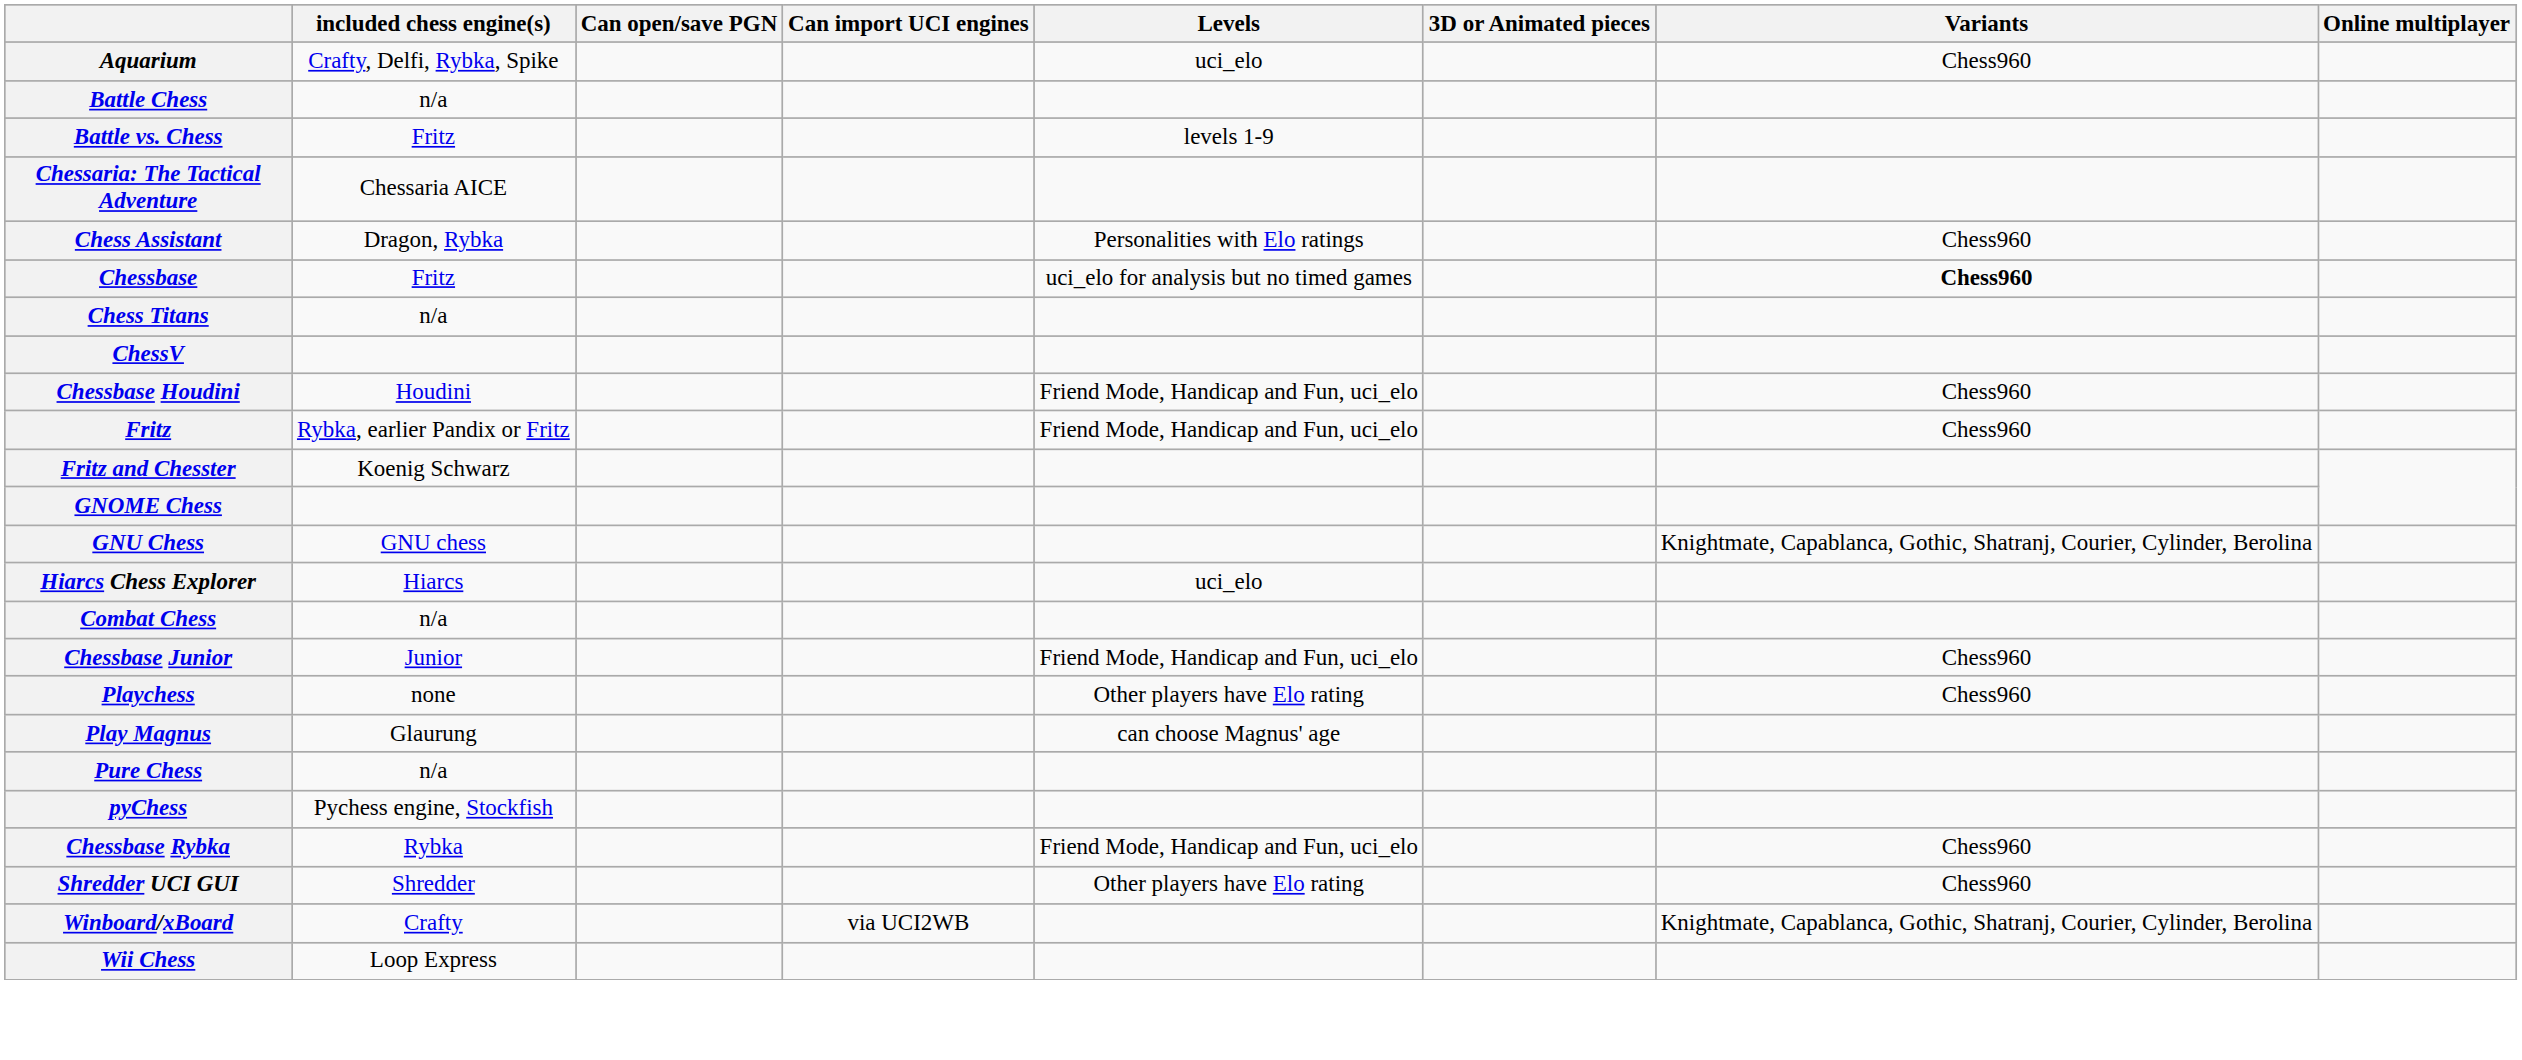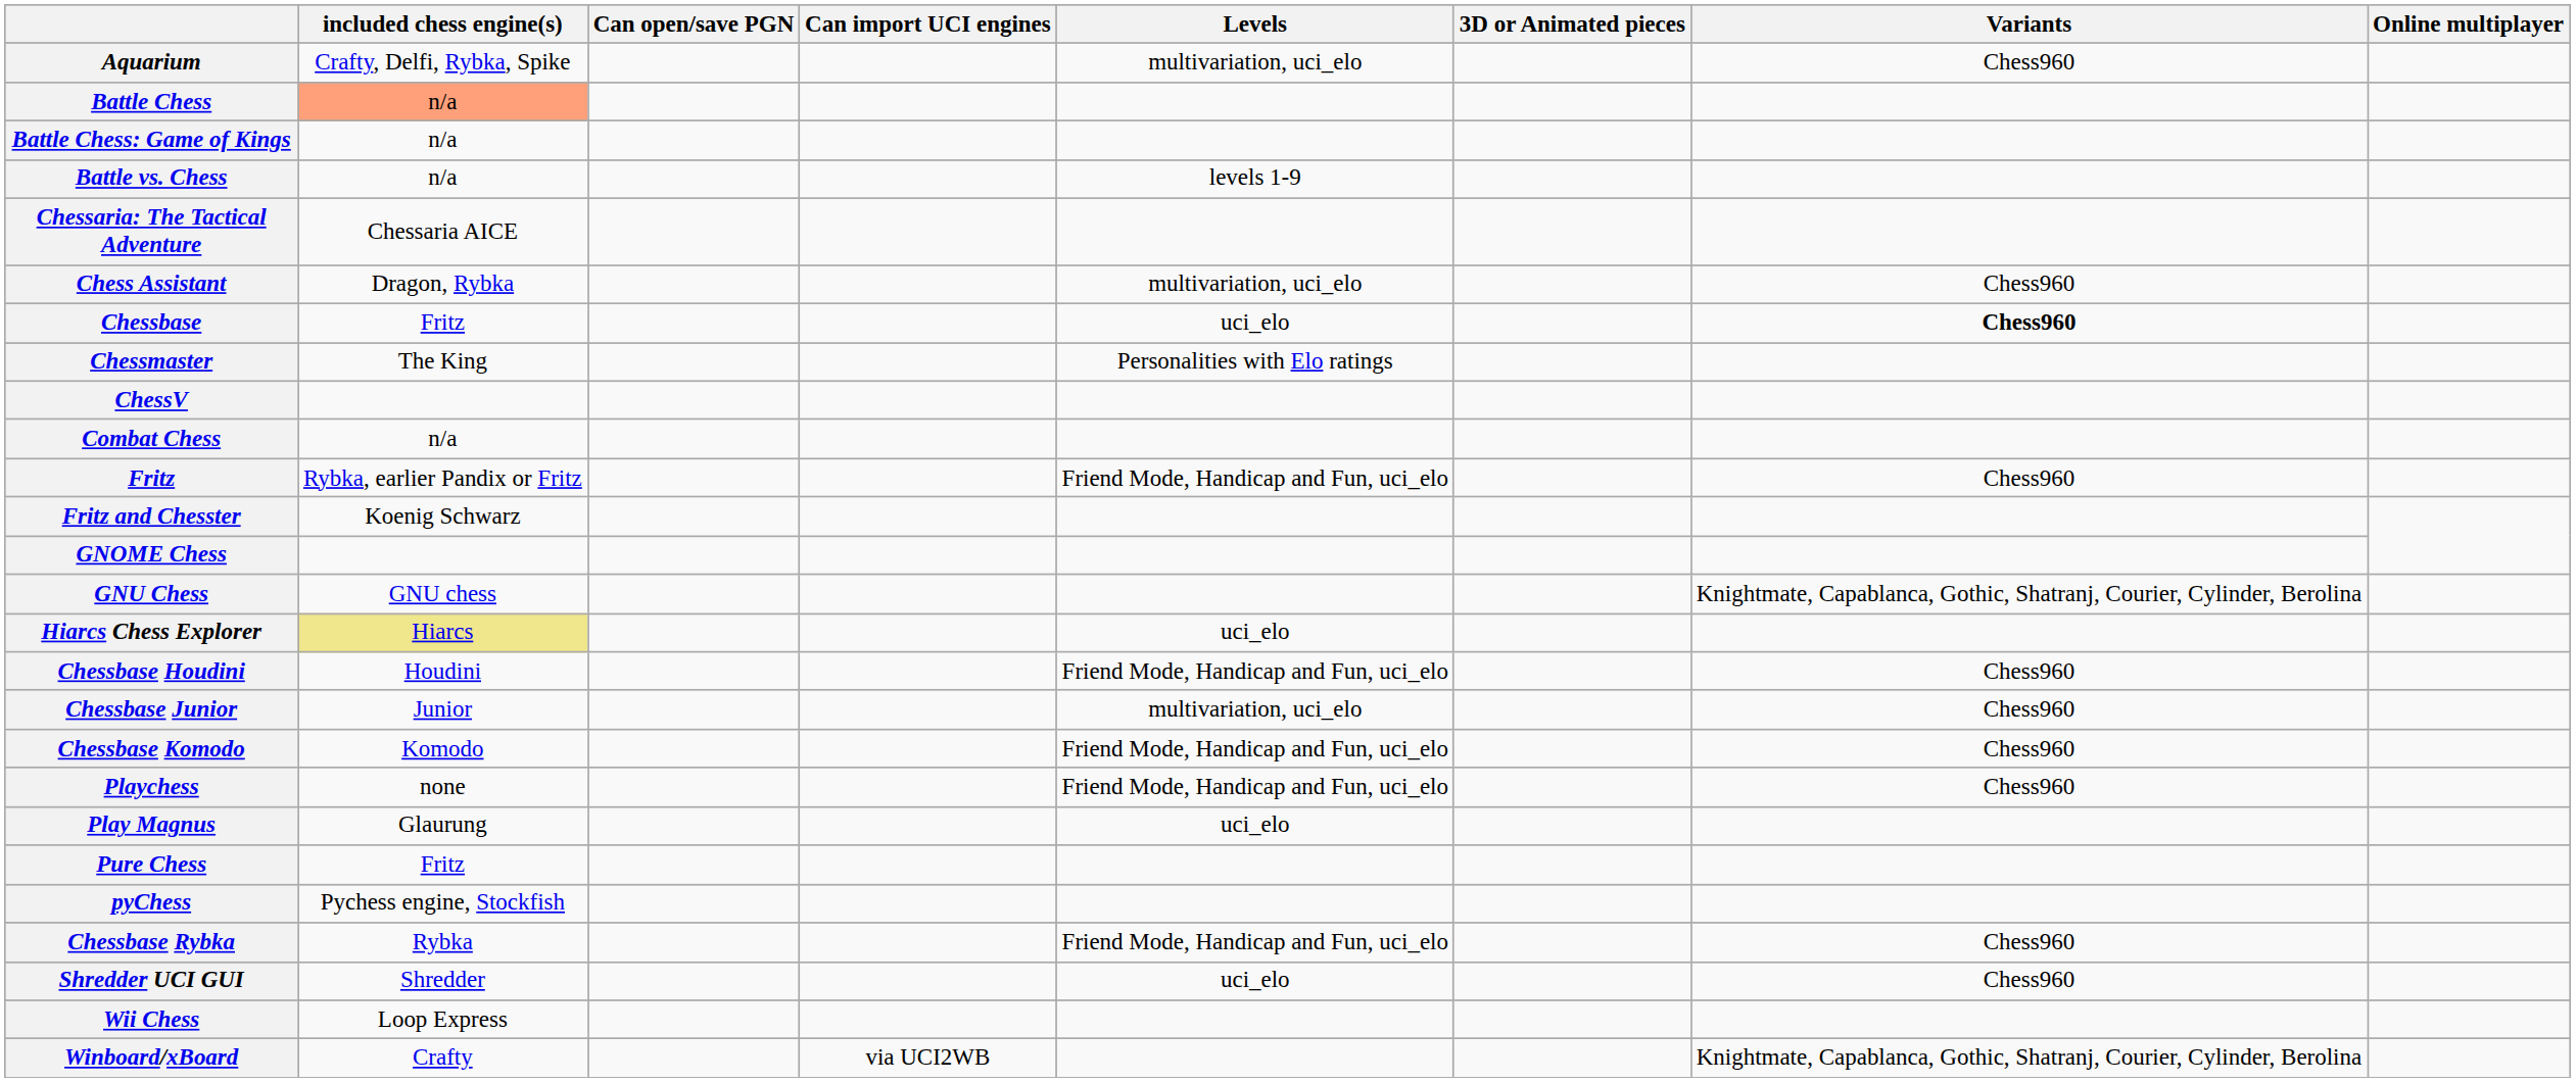Aquarium | Levels: uci_elo -> multivariation, uci_elo
Battle Chess | included chess engine(s): no background -> lightsalmon background
+ row: Battle Chess: Game of Kings | n/a
Battle vs. Chess | included chess engine(s): Fritz -> n/a
Chess Assistant | Levels: Personalities with Elo ratings -> multivariation, uci_elo
Chessbase | Levels: uci_elo for analysis but no timed games -> uci_elo
+ row: Chessmaster | The King | Personalities with Elo ratings
- row: Chess Titans | n/a
rows swapped: Combat Chess <-> Chessbase Houdini
Hiarcs Chess Explorer | included chess engine(s): no background -> khaki background
Chessbase Junior | Levels: Friend Mode, Handicap and Fun, uci_elo -> multivariation, uci_elo
+ row: Chessbase Komodo | Komodo | Friend Mode, Handicap and Fun, uci_elo | Chess960
Playchess | Levels: Other players have Elo rating -> Friend Mode, Handicap and Fun, uci_elo
Play Magnus | Levels: can choose Magnus' age -> uci_elo
Pure Chess | included chess engine(s): n/a -> Fritz
Shredder UCI GUI | Levels: Other players have Elo rating -> uci_elo
rows swapped: Wii Chess <-> Winboard/xBoard
